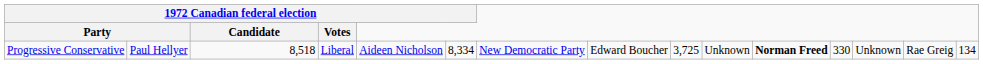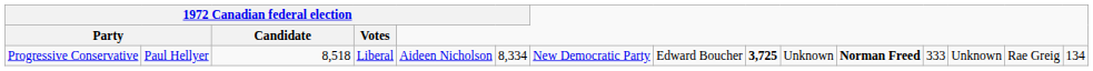Progressive Conservative | column 9: normal -> bold
Progressive Conservative | column 12: 330 -> 333
